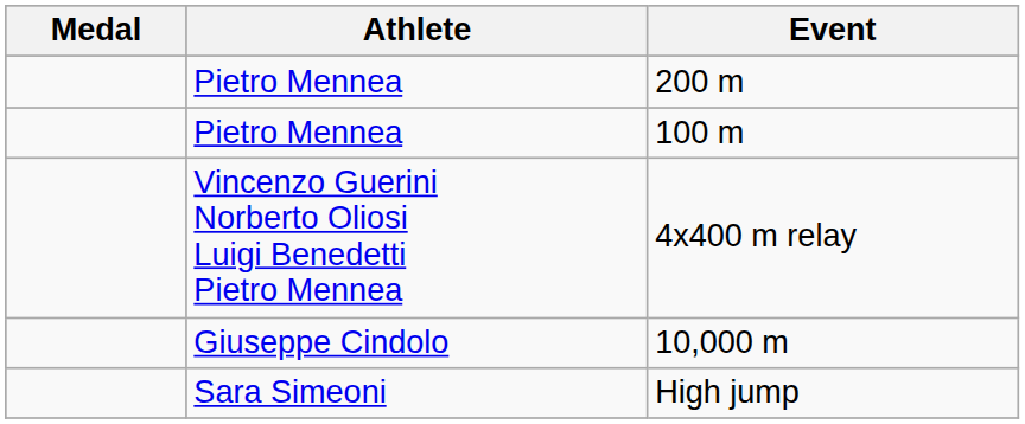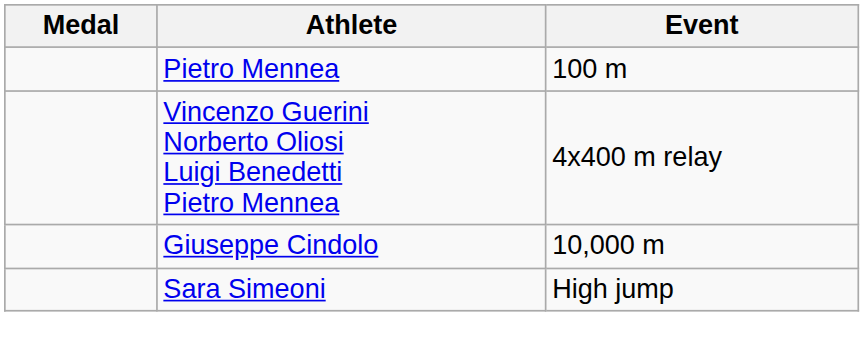- row: Pietro Mennea | 200 m
